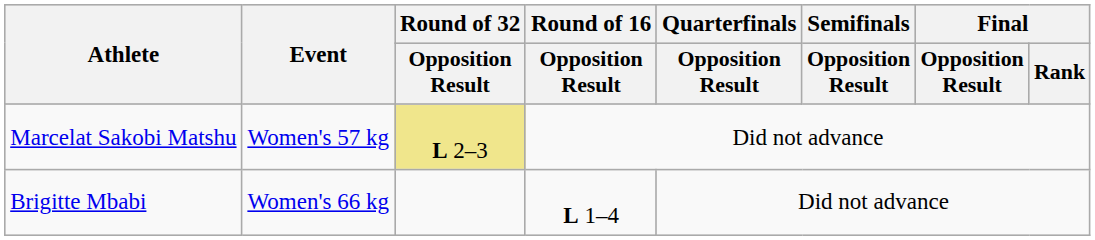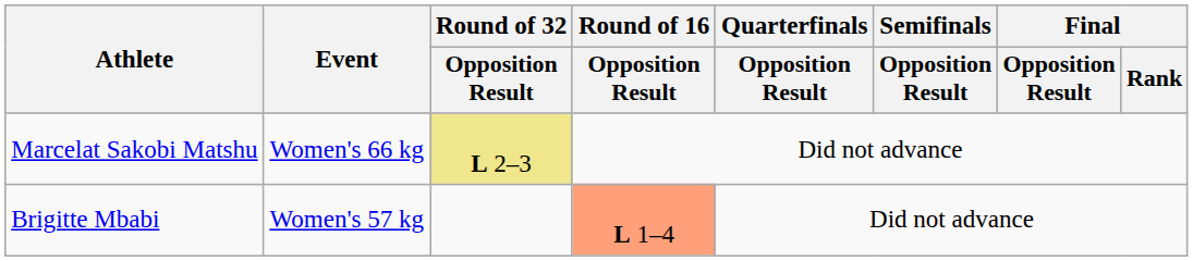Marcelat Sakobi Matshu | Event: Women's 57 kg -> Women's 66 kg
Brigitte Mbabi | Event: Women's 66 kg -> Women's 57 kg
Brigitte Mbabi | Round of 16 / Opposition Result: no background -> lightsalmon background
